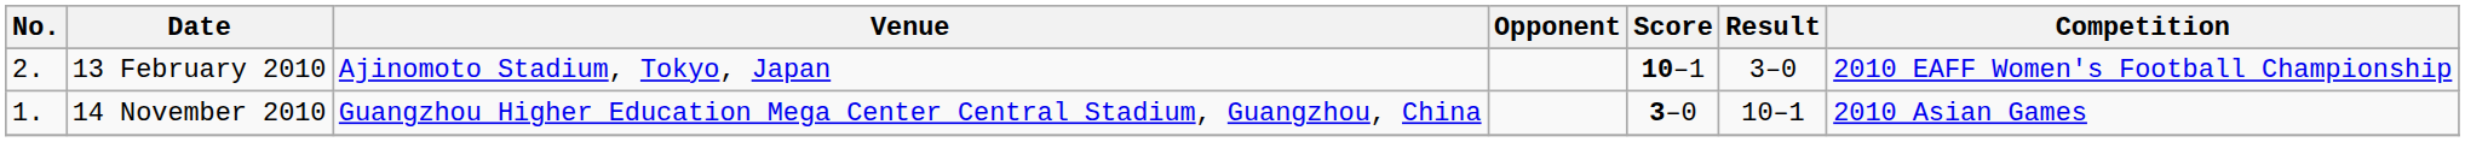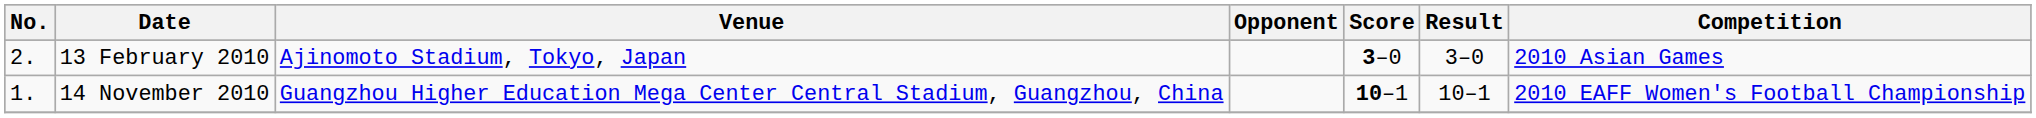13 February 2010 | Score: 10–1 -> 3–0
13 February 2010 | Competition: 2010 EAFF Women's Football Championship -> 2010 Asian Games
14 November 2010 | Score: 3–0 -> 10–1
14 November 2010 | Competition: 2010 Asian Games -> 2010 EAFF Women's Football Championship
